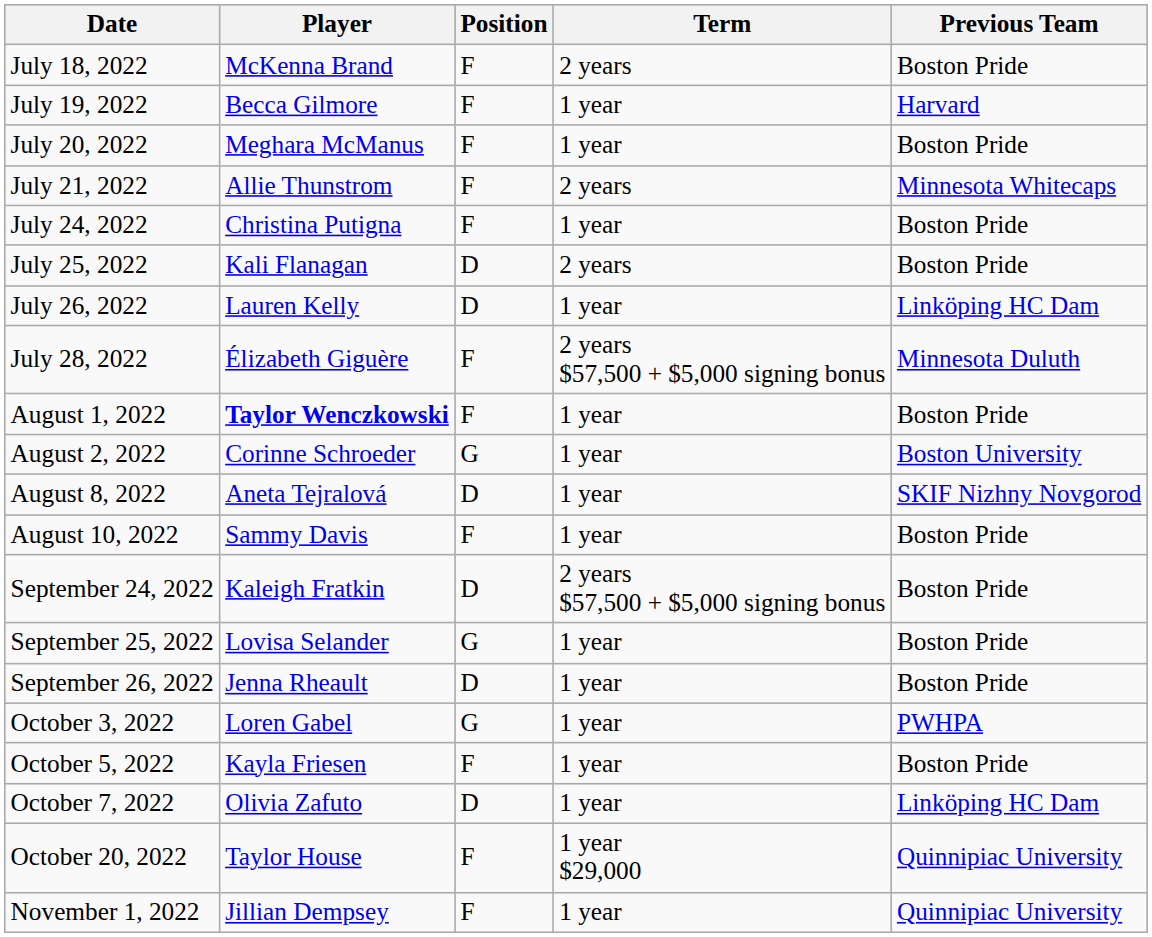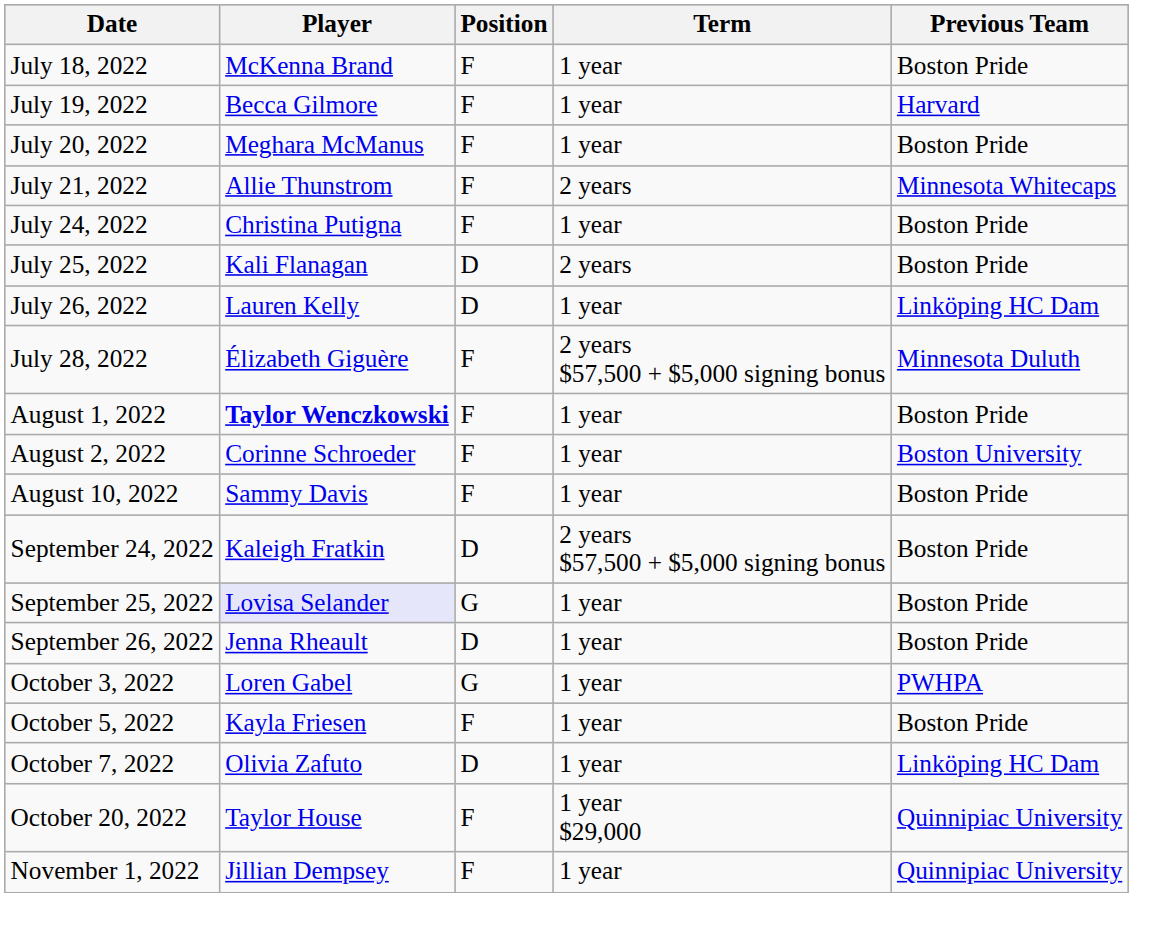July 18, 2022 | Term: 2 years -> 1 year
August 2, 2022 | Position: G -> F
- row: August 8, 2022 | Aneta Tejralová | D | 1 year | SKIF Nizhny Novgorod
September 25, 2022 | Player: no background -> lavender background
